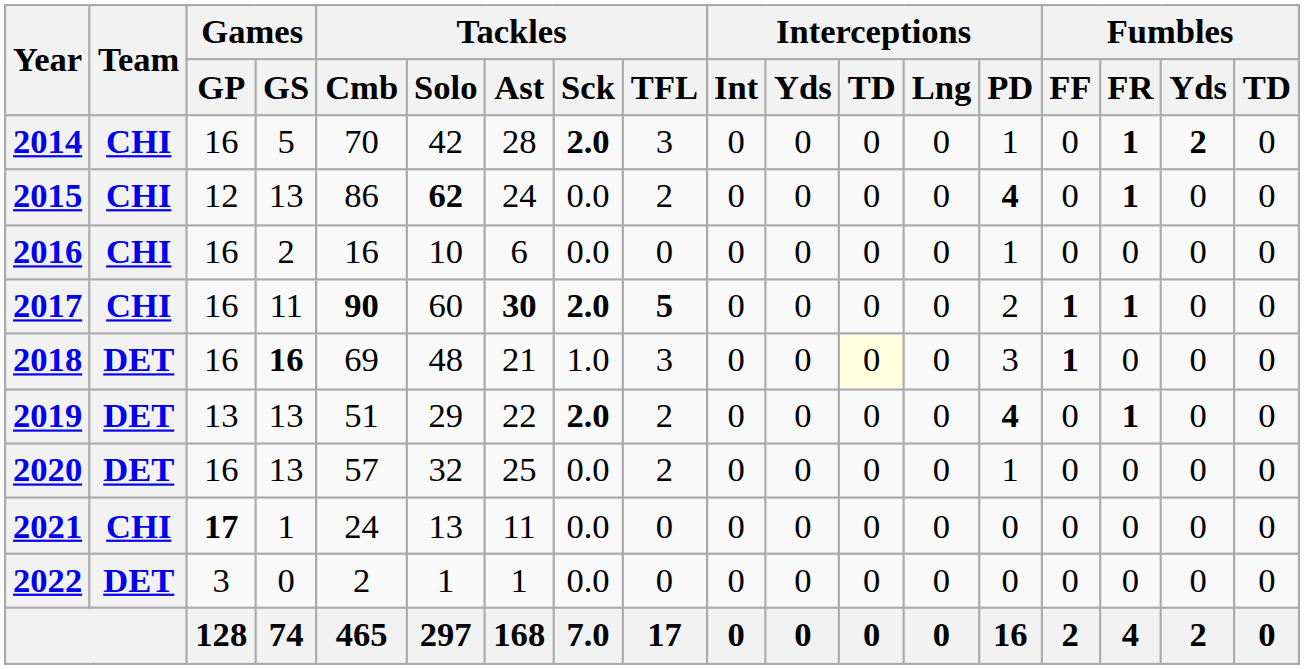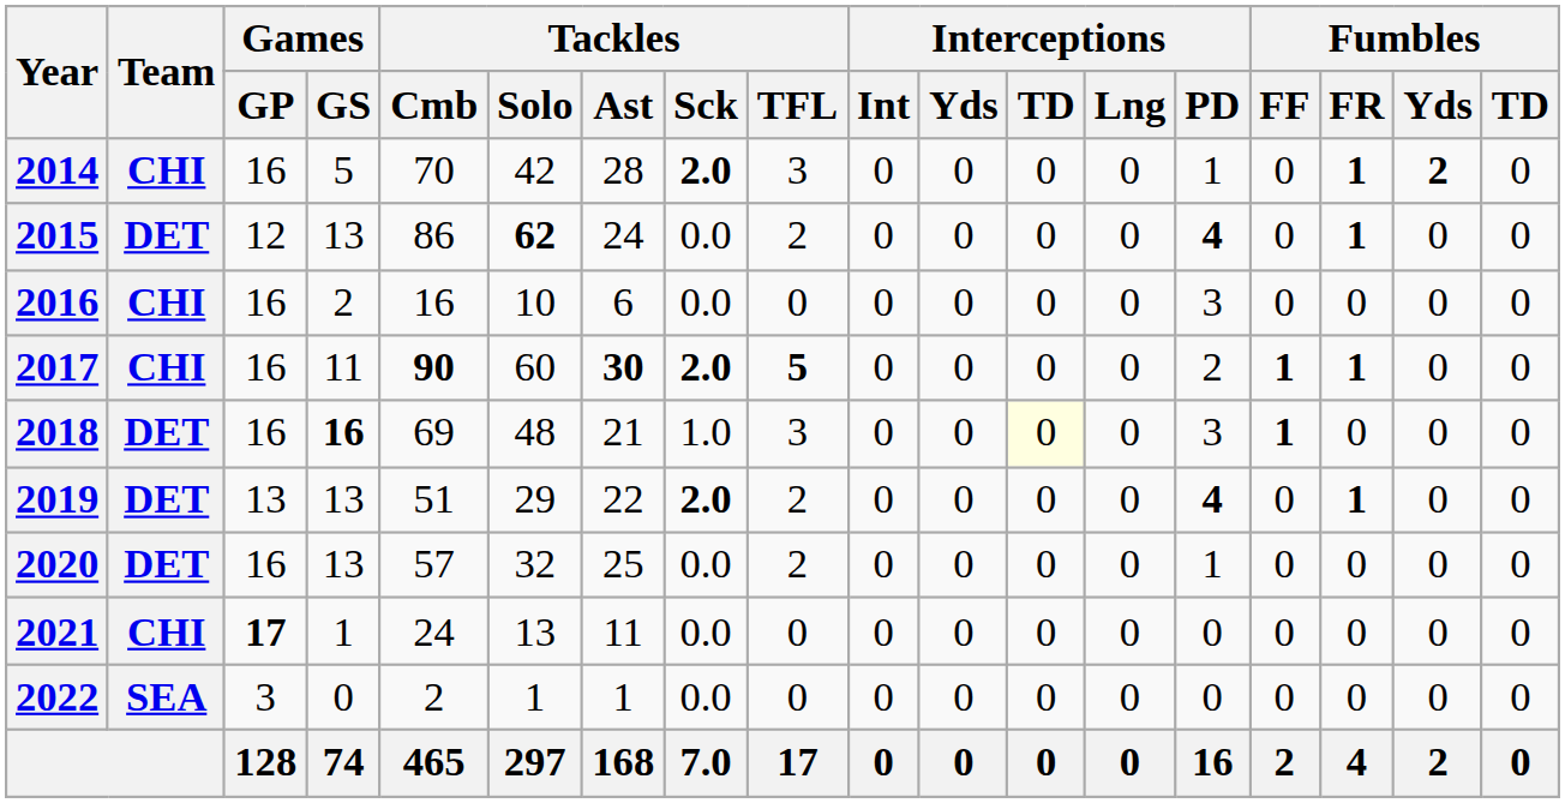2015 | Team: CHI -> DET
2016 | Interceptions / PD: 1 -> 3
2022 | Team: DET -> SEA
